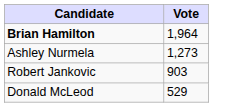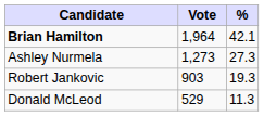+ column: % | 42.1 | 27.3 | 19.3 | 11.3
